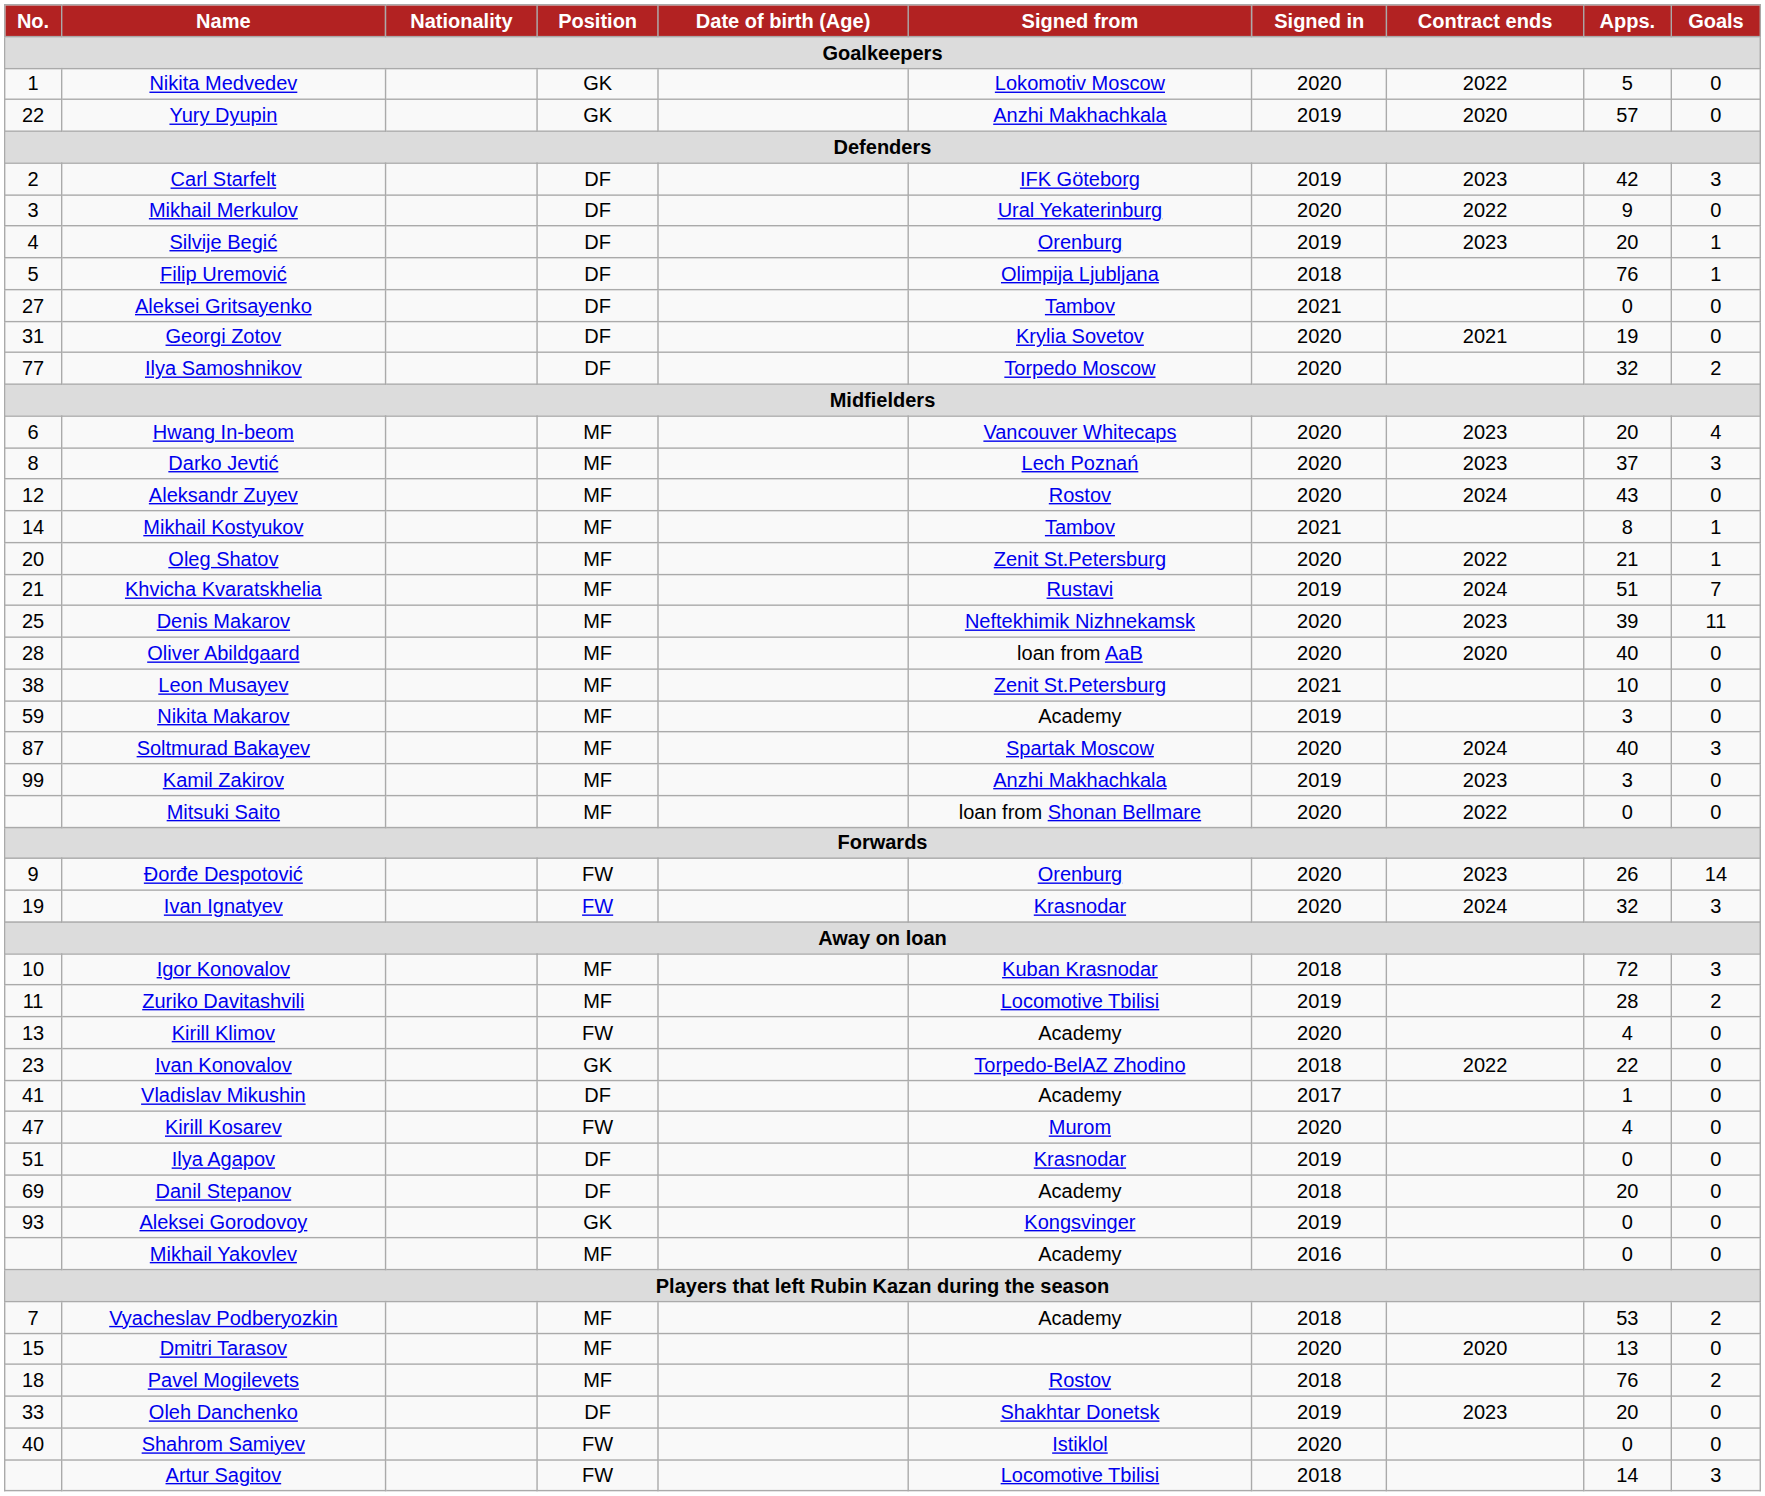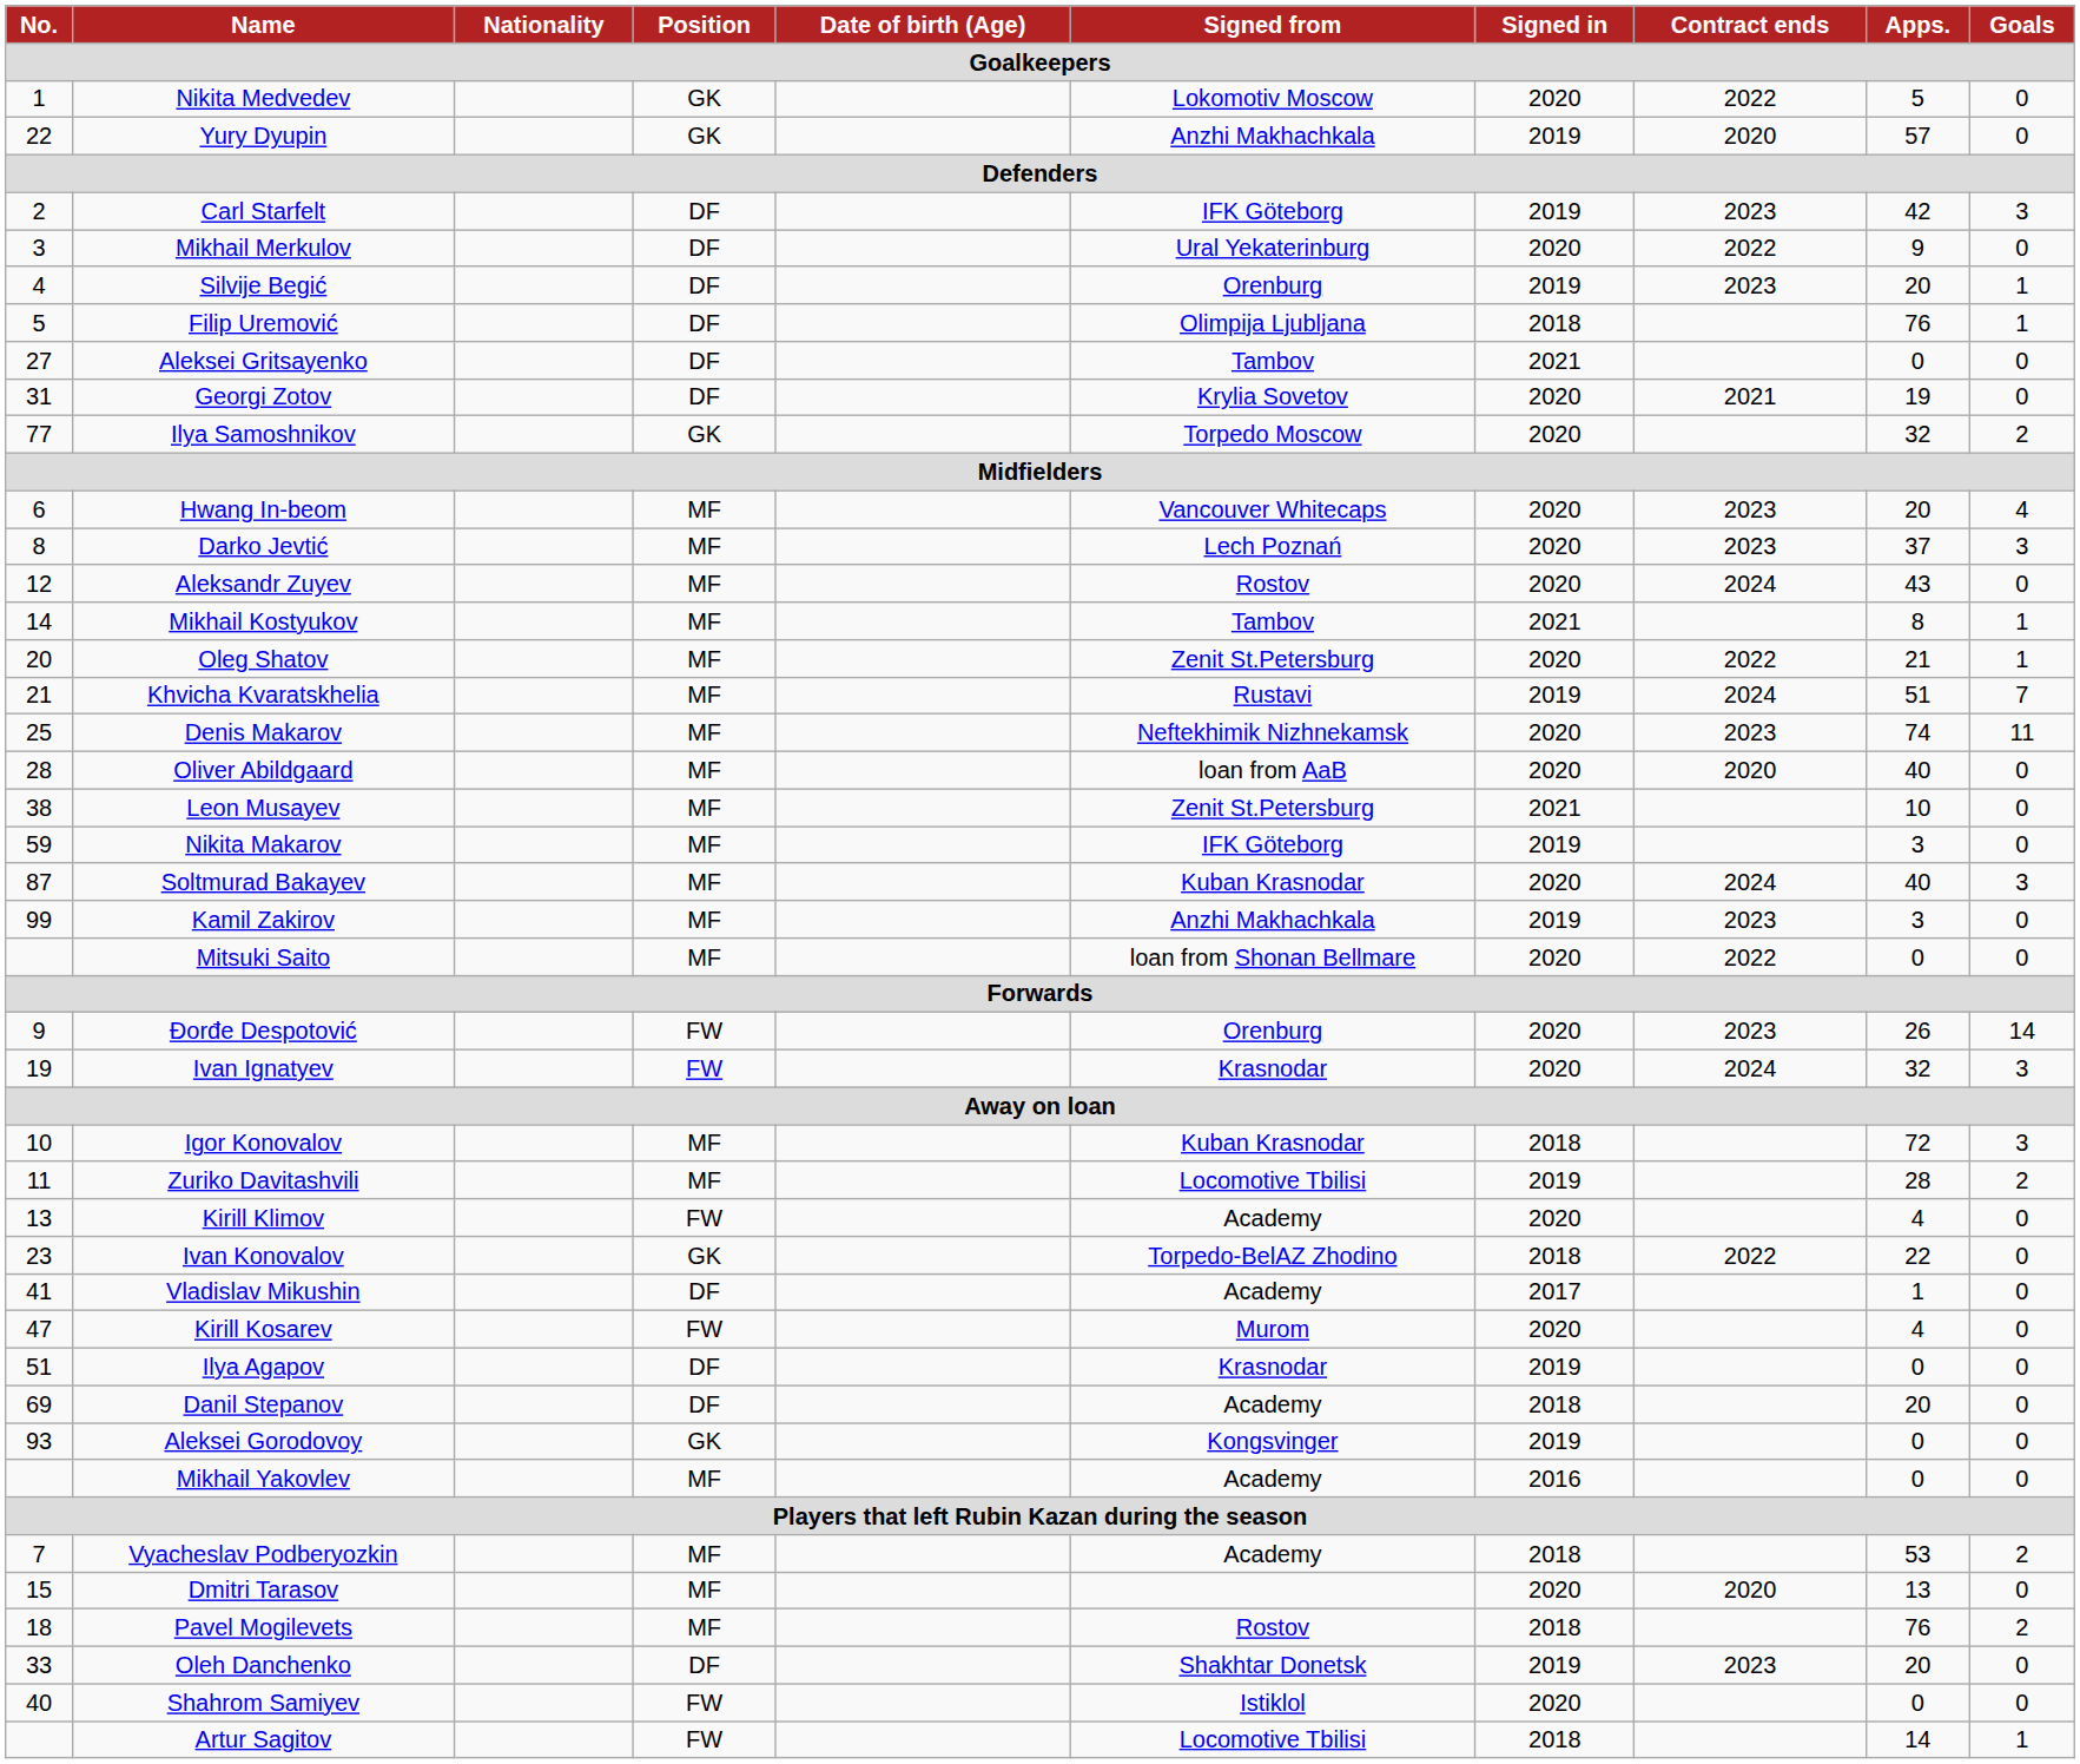Ilya Samoshnikov | Position: DF -> GK
Denis Makarov | Apps.: 39 -> 74
Nikita Makarov | Signed from: Academy -> IFK Göteborg
Soltmurad Bakayev | Signed from: Spartak Moscow -> Kuban Krasnodar
Artur Sagitov | Goals: 3 -> 1
